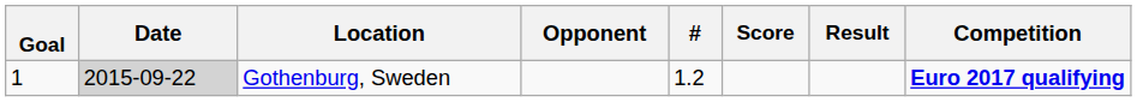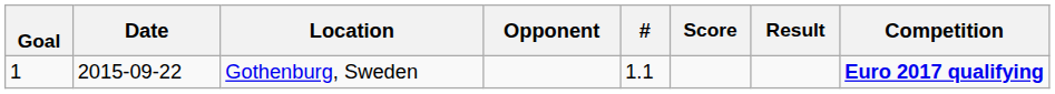Gothenburg, Sweden | Date: lightgrey background -> no background
Gothenburg, Sweden | #: 1.2 -> 1.1
